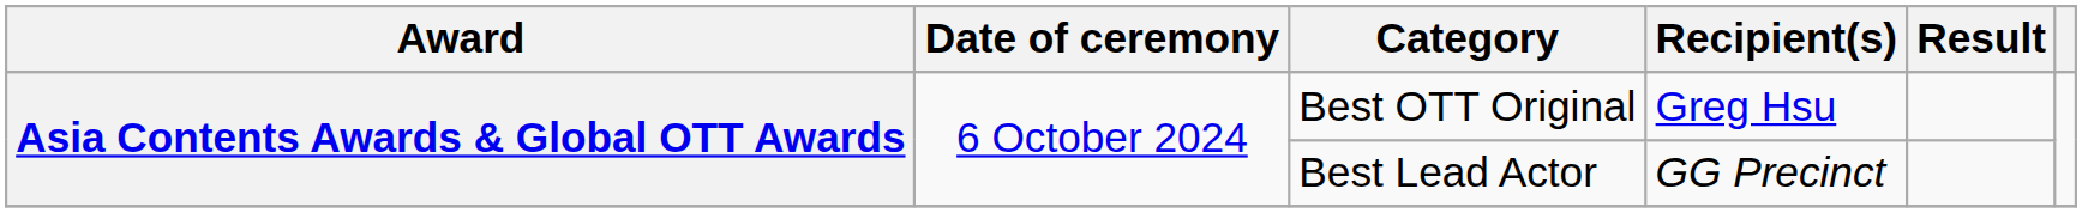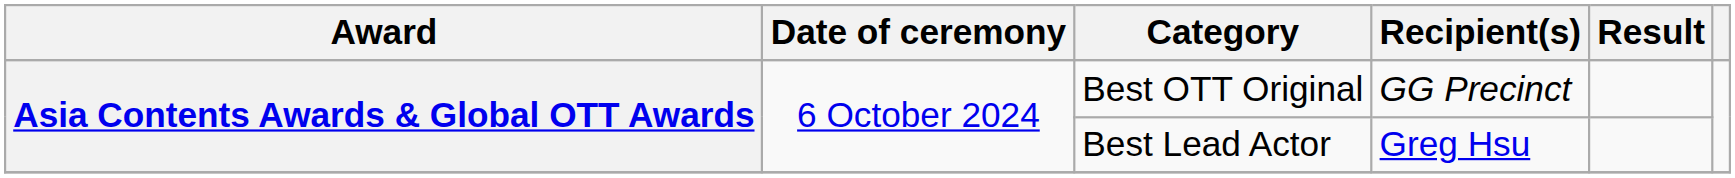Best OTT Original | Recipient(s): Greg Hsu -> GG Precinct
Best Lead Actor | Recipient(s): GG Precinct -> Greg Hsu
